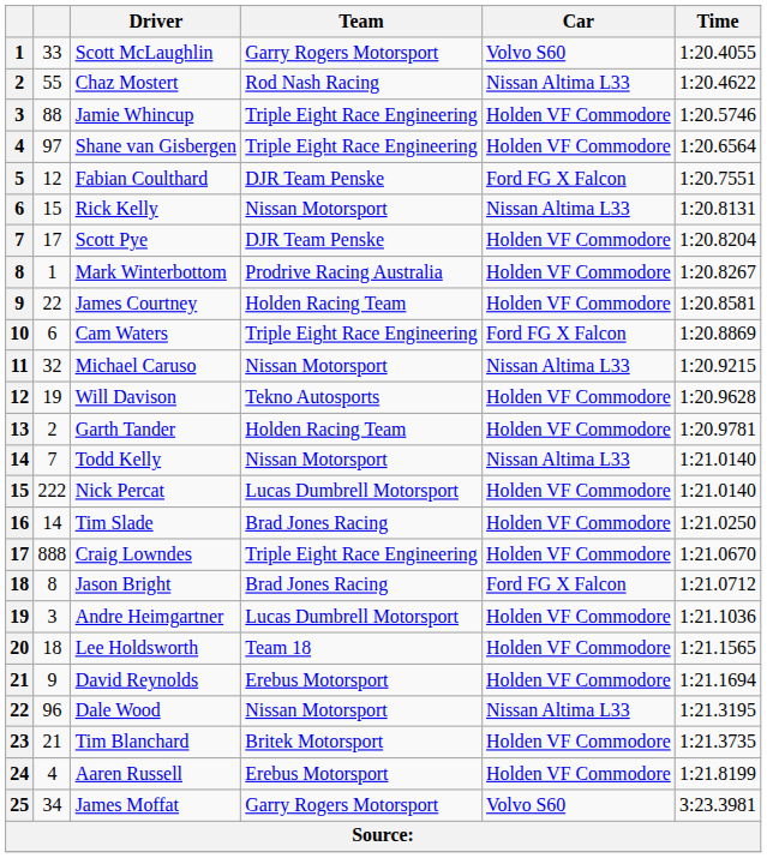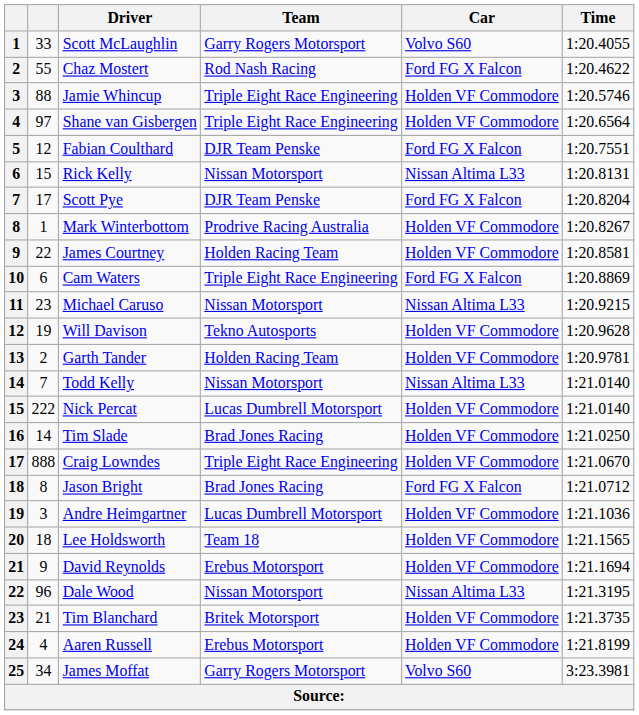Chaz Mostert | Car: Nissan Altima L33 -> Ford FG X Falcon
Scott Pye | Car: Holden VF Commodore -> Ford FG X Falcon
Michael Caruso | column 2: 32 -> 23
